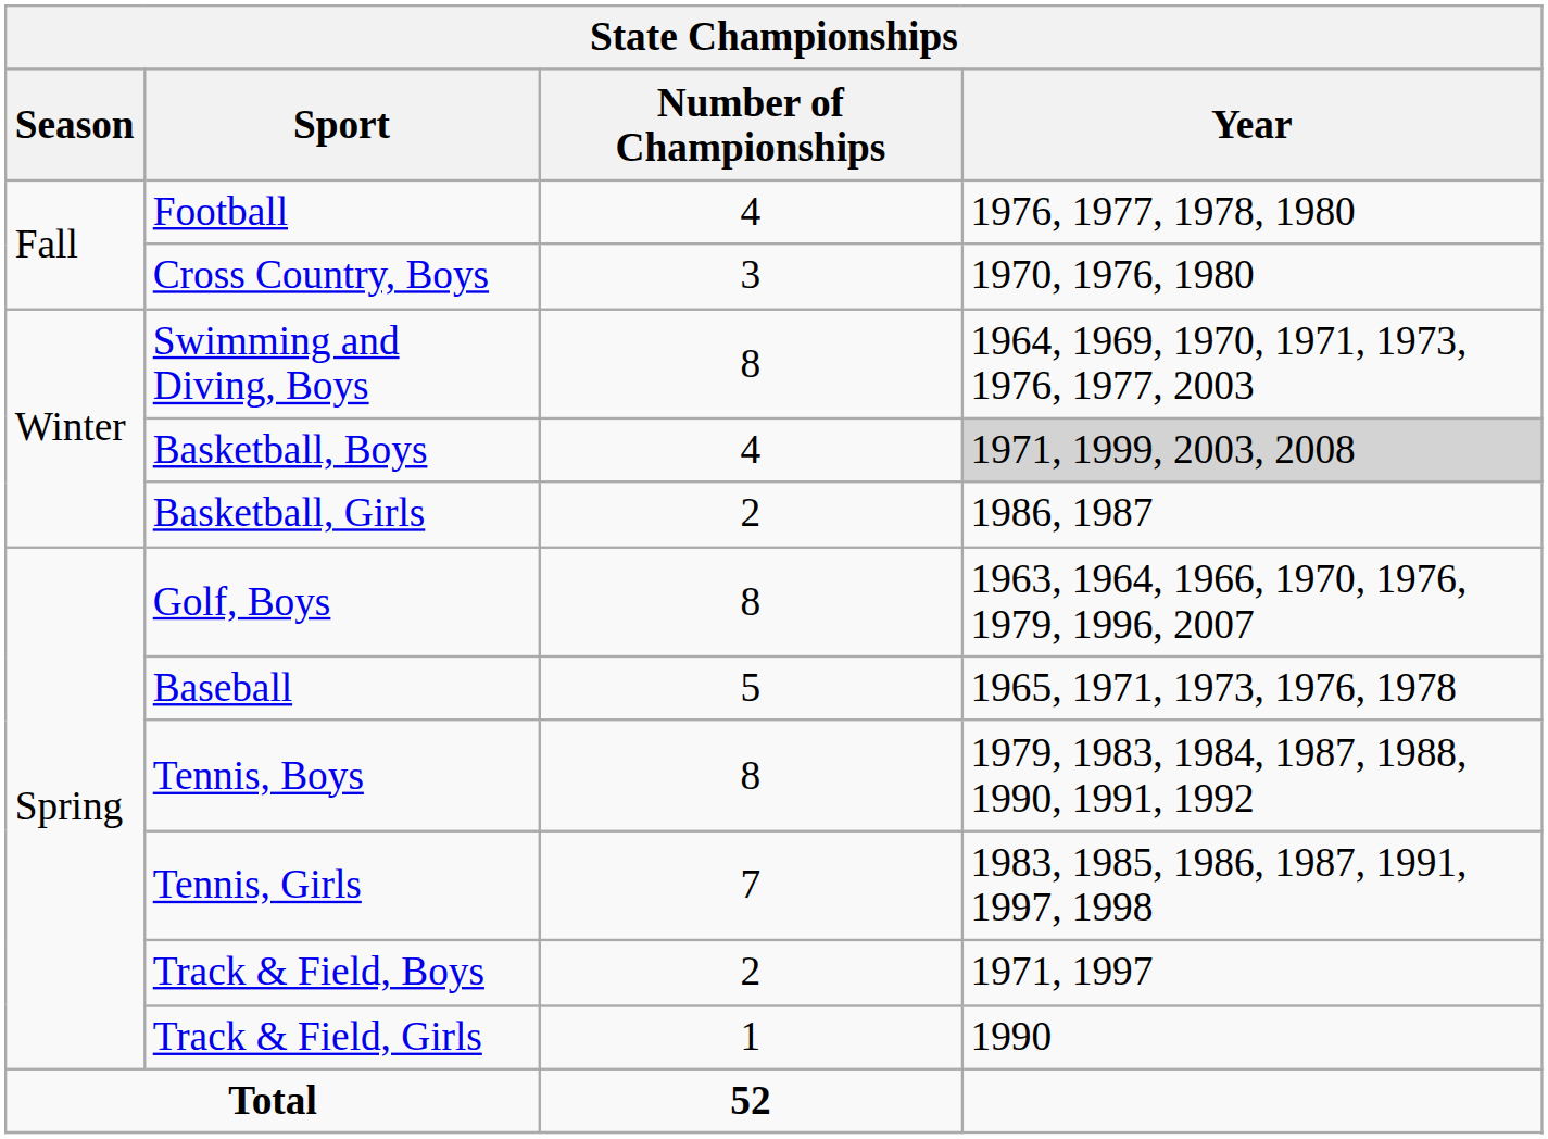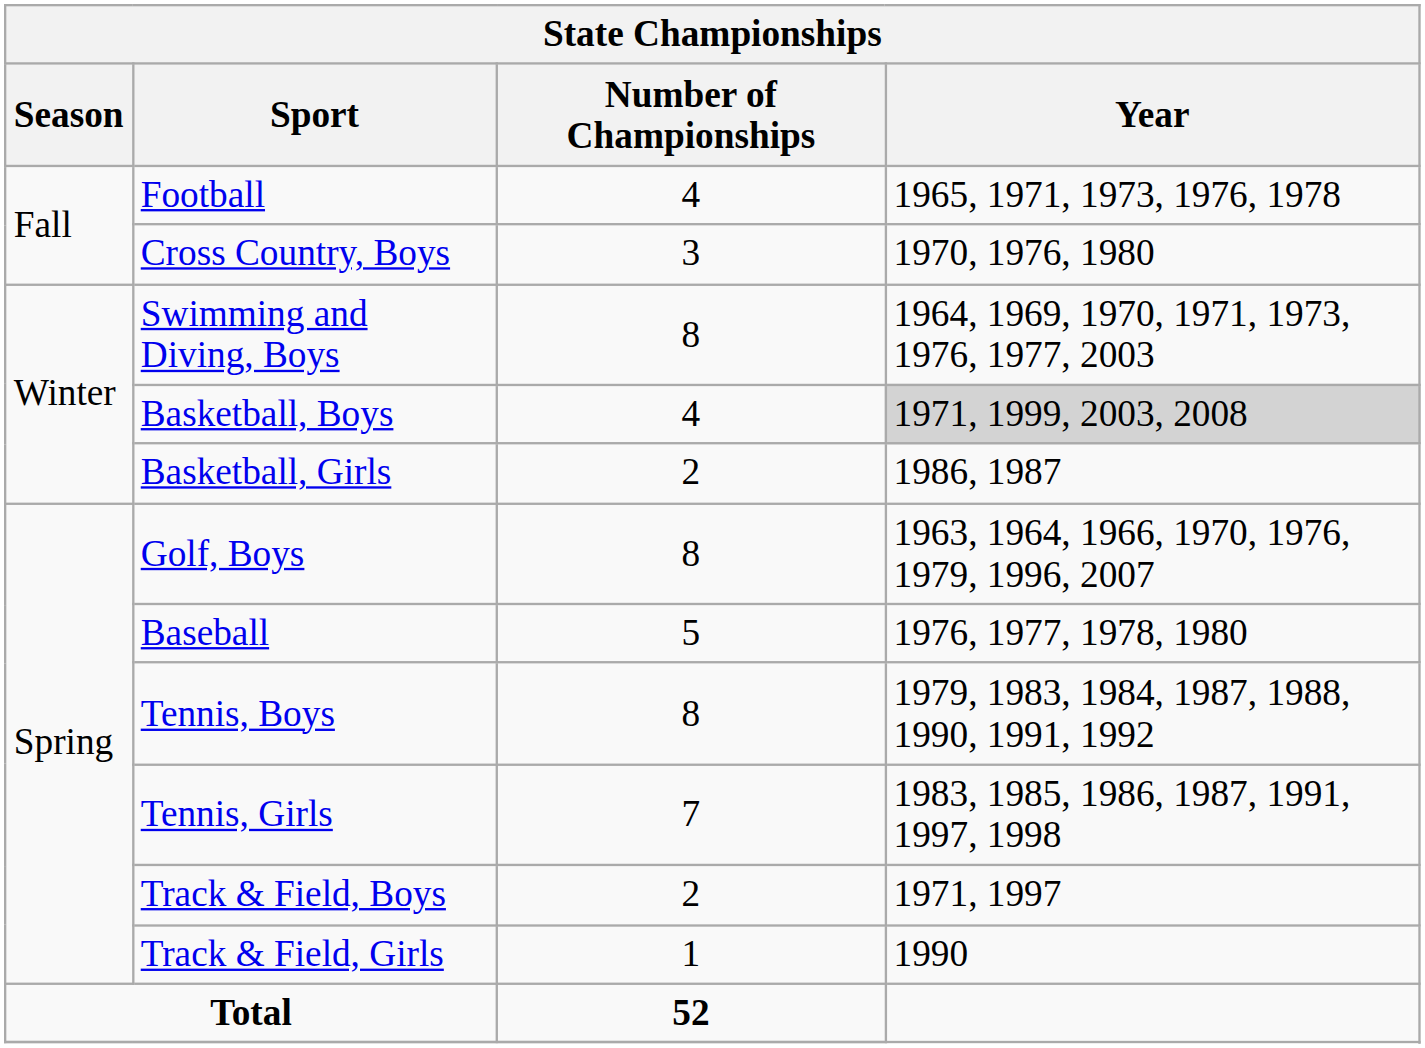Football | Year: 1976, 1977, 1978, 1980 -> 1965, 1971, 1973, 1976, 1978
Baseball | Year: 1965, 1971, 1973, 1976, 1978 -> 1976, 1977, 1978, 1980
